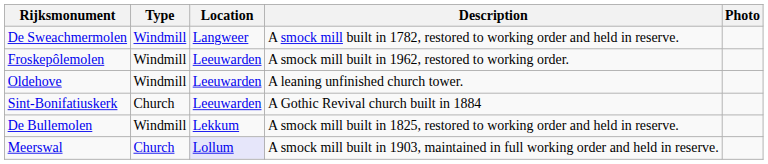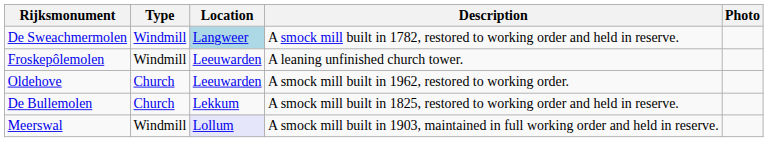De Sweachmermolen | Location: no background -> lightblue background
Froskepôlemolen | Description: A smock mill built in 1962, restored to working order. -> A leaning unfinished church tower.
Oldehove | Type: Windmill -> Church
Oldehove | Description: A leaning unfinished church tower. -> A smock mill built in 1962, restored to working order.
- row: Sint-Bonifatiuskerk | Church | Leeuwarden | A Gothic Revival church built in 1884
De Bullemolen | Type: Windmill -> Church
Meerswal | Type: Church -> Windmill
